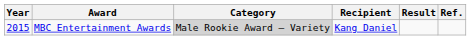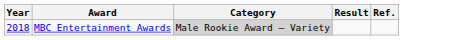- column: Recipient | Kang Daniel
MBC Entertainment Awards | Year: 2015 -> 2018
